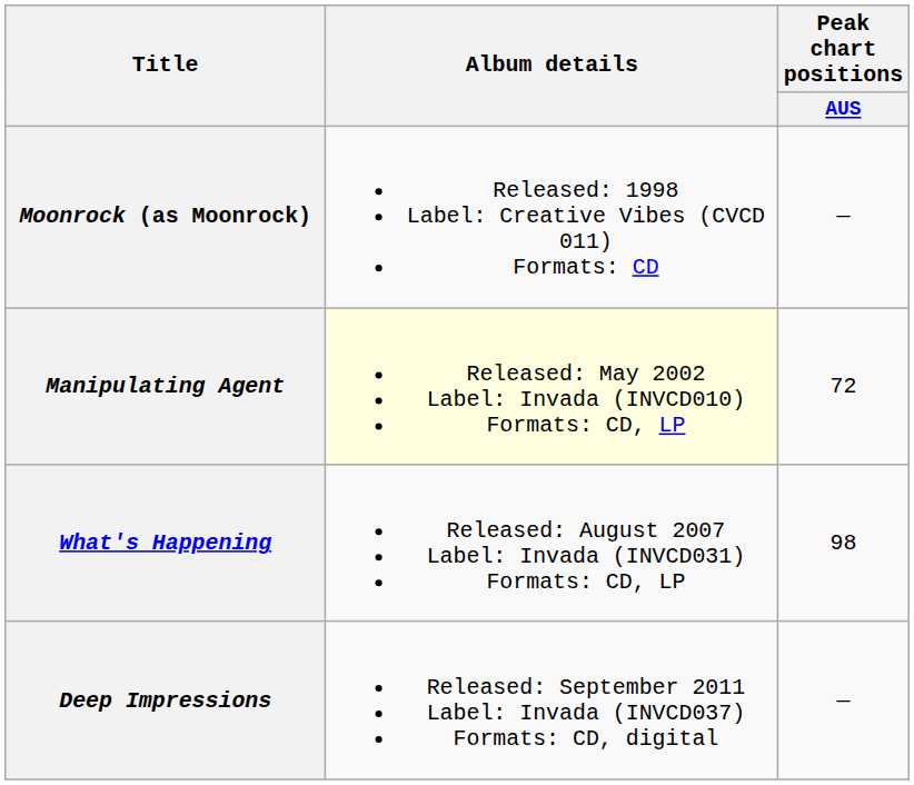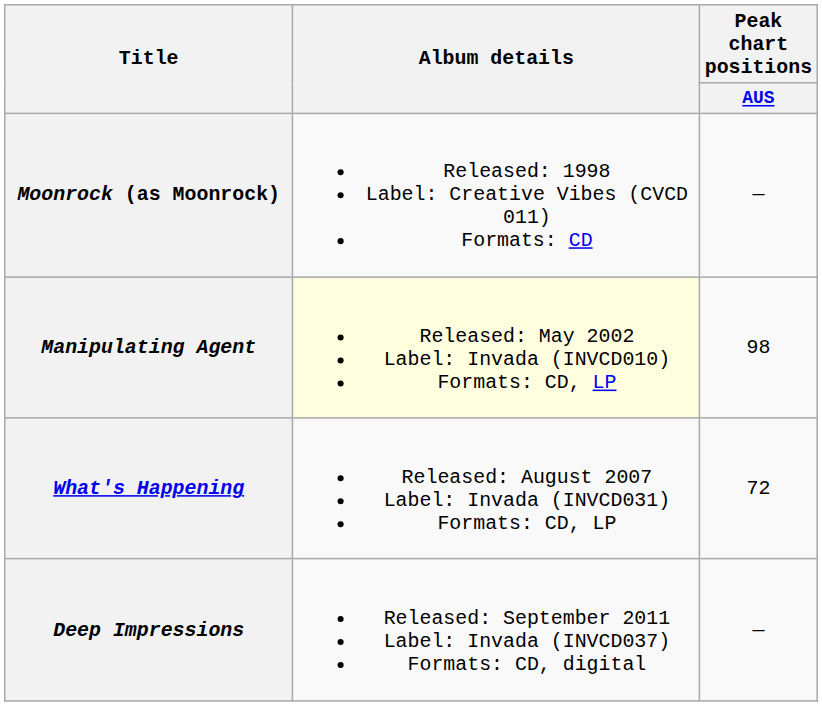Manipulating Agent | Peak chart positions / AUS: 72 -> 98
What's Happening | Peak chart positions / AUS: 98 -> 72
